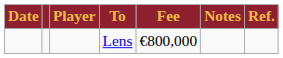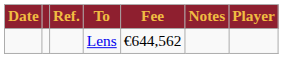columns swapped: Player <-> Ref.
Lens | Fee: €800,000 -> €644,562
